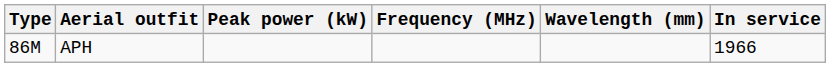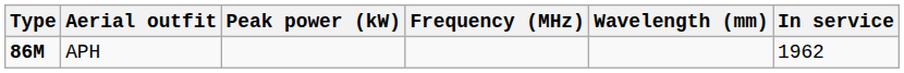APH | Type: normal -> bold
APH | In service: 1966 -> 1962
